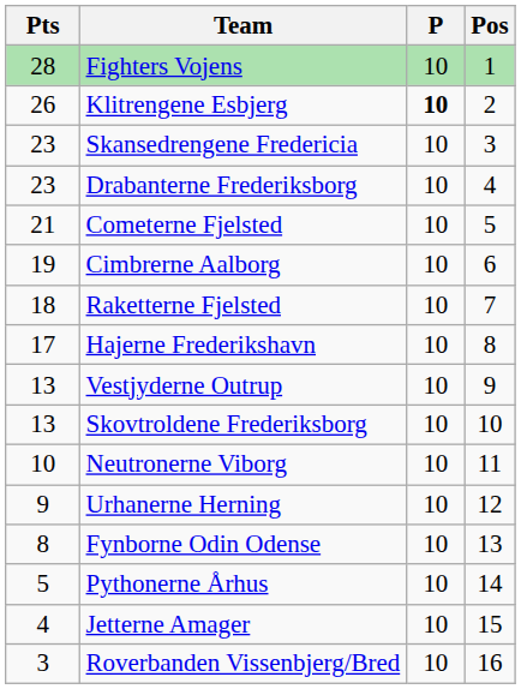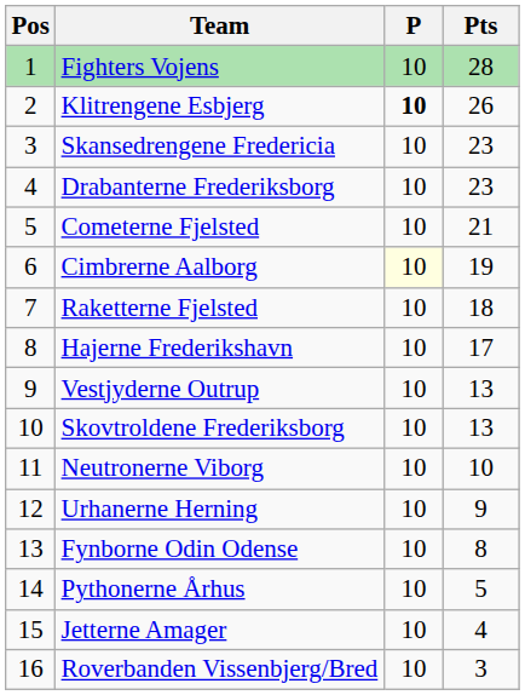columns swapped: Pos <-> Pts
Cimbrerne Aalborg | P: no background -> lightyellow background
